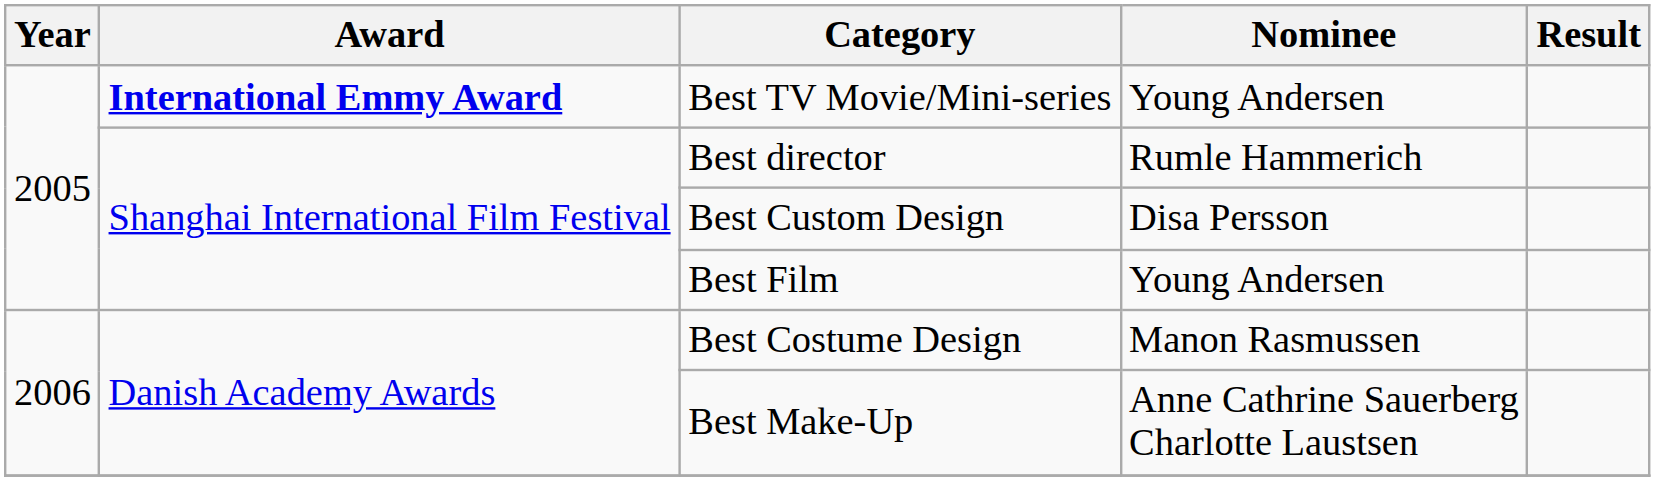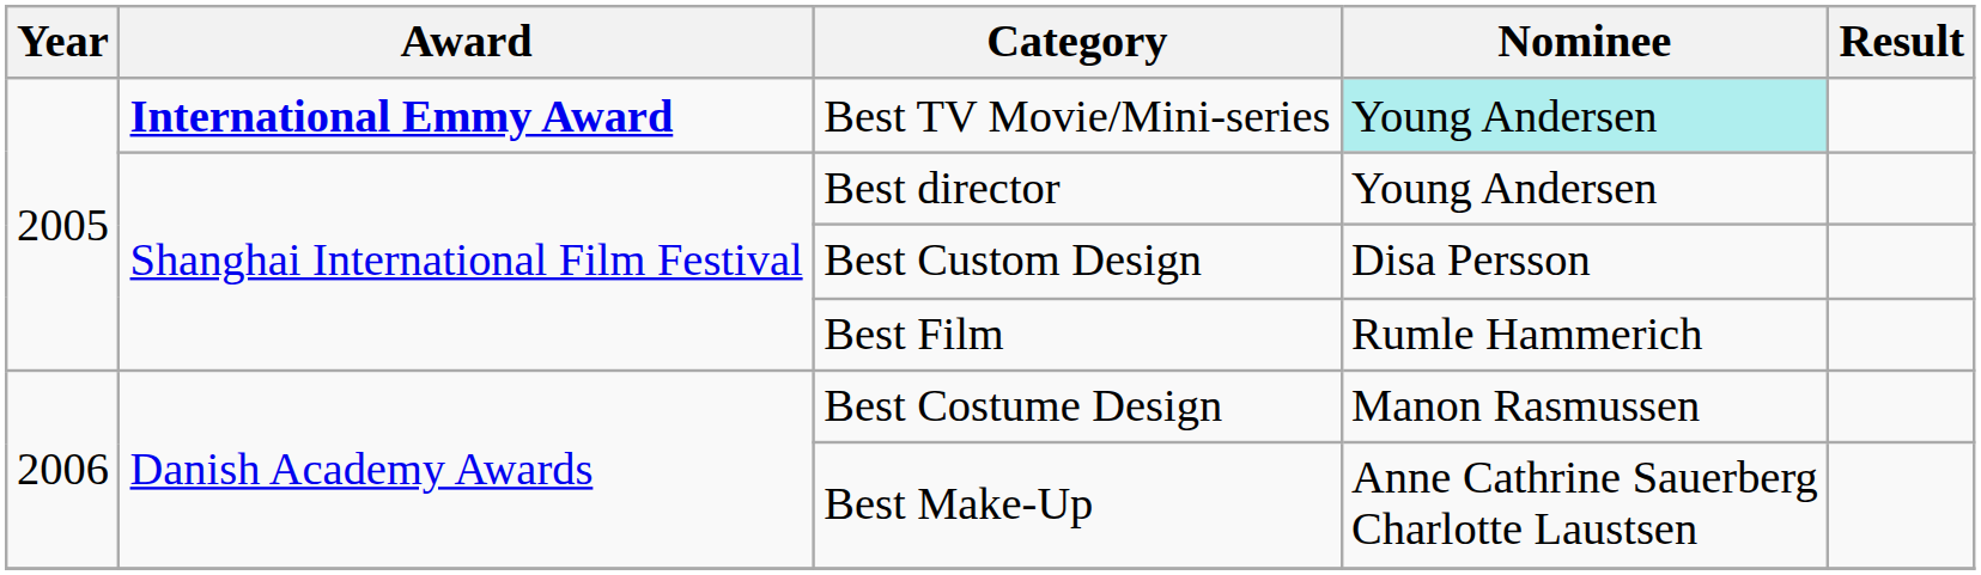Best TV Movie/Mini-series | Nominee: no background -> paleturquoise background
Best director | Nominee: Rumle Hammerich -> Young Andersen
Best Film | Nominee: Young Andersen -> Rumle Hammerich
